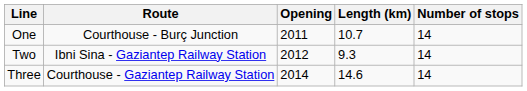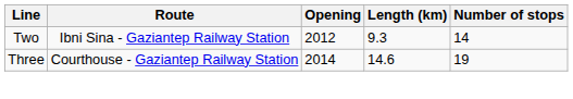- row: One | Courthouse - Burç Junction | 2011 | 10.7 | 14
Three | Number of stops: 14 -> 19
